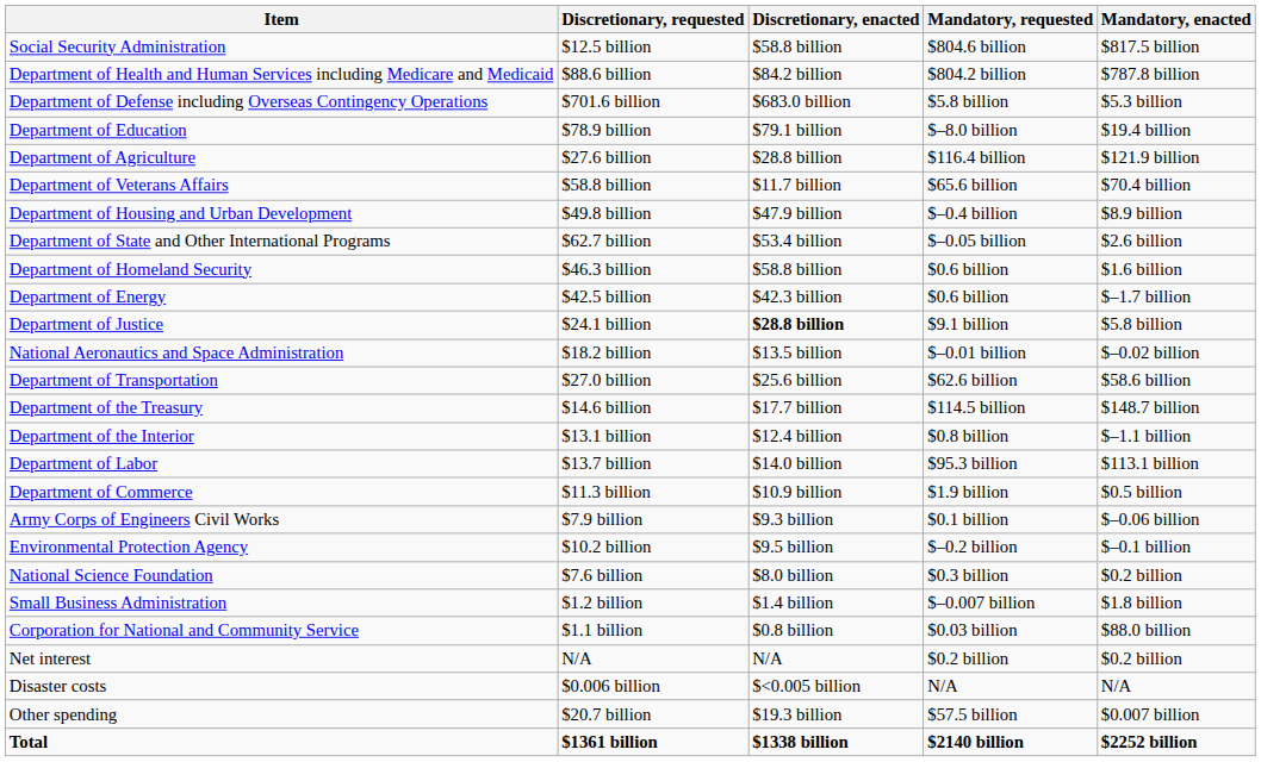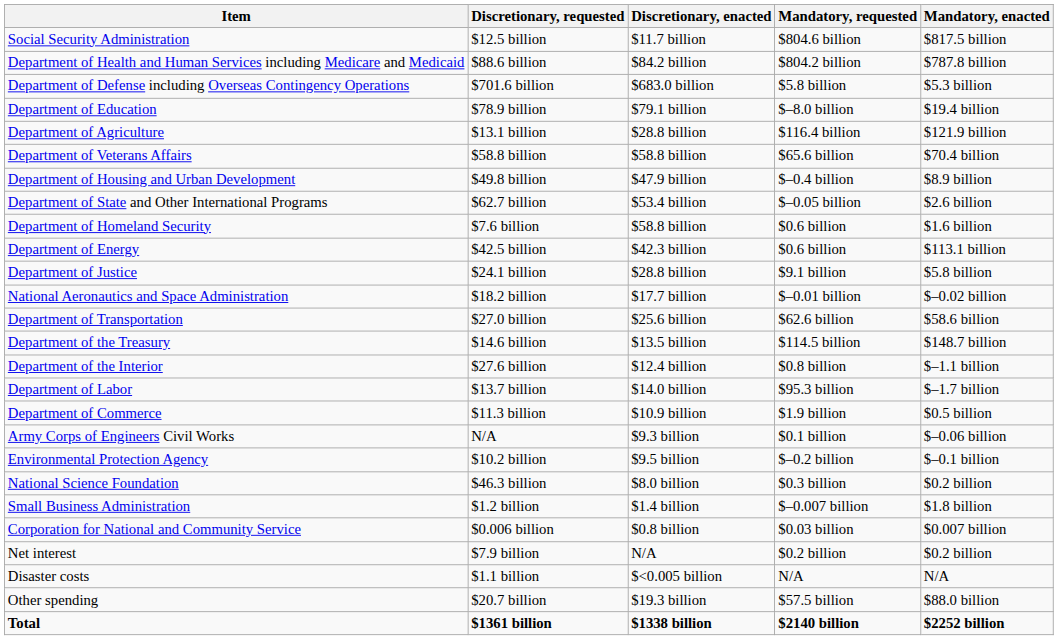Social Security Administration | Discretionary, enacted: $58.8 billion -> $11.7 billion
Department of Agriculture | Discretionary, requested: $27.6 billion -> $13.1 billion
Department of Veterans Affairs | Discretionary, enacted: $11.7 billion -> $58.8 billion
Department of Homeland Security | Discretionary, requested: $46.3 billion -> $7.6 billion
Department of Energy | Mandatory, enacted: $–1.7 billion -> $113.1 billion
Department of Justice | Discretionary, enacted: bold -> normal
National Aeronautics and Space Administration | Discretionary, enacted: $13.5 billion -> $17.7 billion
Department of the Treasury | Discretionary, enacted: $17.7 billion -> $13.5 billion
Department of the Interior | Discretionary, requested: $13.1 billion -> $27.6 billion
Department of Labor | Mandatory, enacted: $113.1 billion -> $–1.7 billion
Army Corps of Engineers Civil Works | Discretionary, requested: $7.9 billion -> N/A
National Science Foundation | Discretionary, requested: $7.6 billion -> $46.3 billion
Corporation for National and Community Service | Discretionary, requested: $1.1 billion -> $0.006 billion
Corporation for National and Community Service | Mandatory, enacted: $88.0 billion -> $0.007 billion
Net interest | Discretionary, requested: N/A -> $7.9 billion
Disaster costs | Discretionary, requested: $0.006 billion -> $1.1 billion
Other spending | Mandatory, enacted: $0.007 billion -> $88.0 billion
